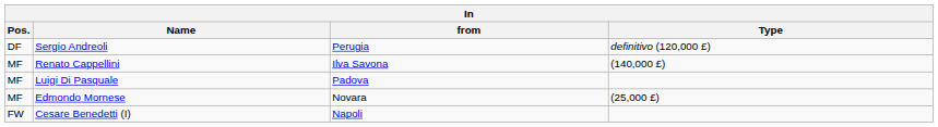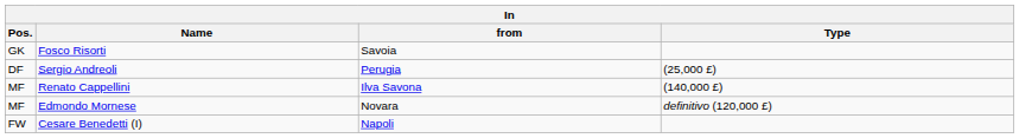+ row: GK | Fosco Risorti | Savoia
Sergio Andreoli | Type: definitivo (120,000 £) -> (25,000 £)
- row: MF | Luigi Di Pasquale | Padova
Edmondo Mornese | Type: (25,000 £) -> definitivo (120,000 £)
